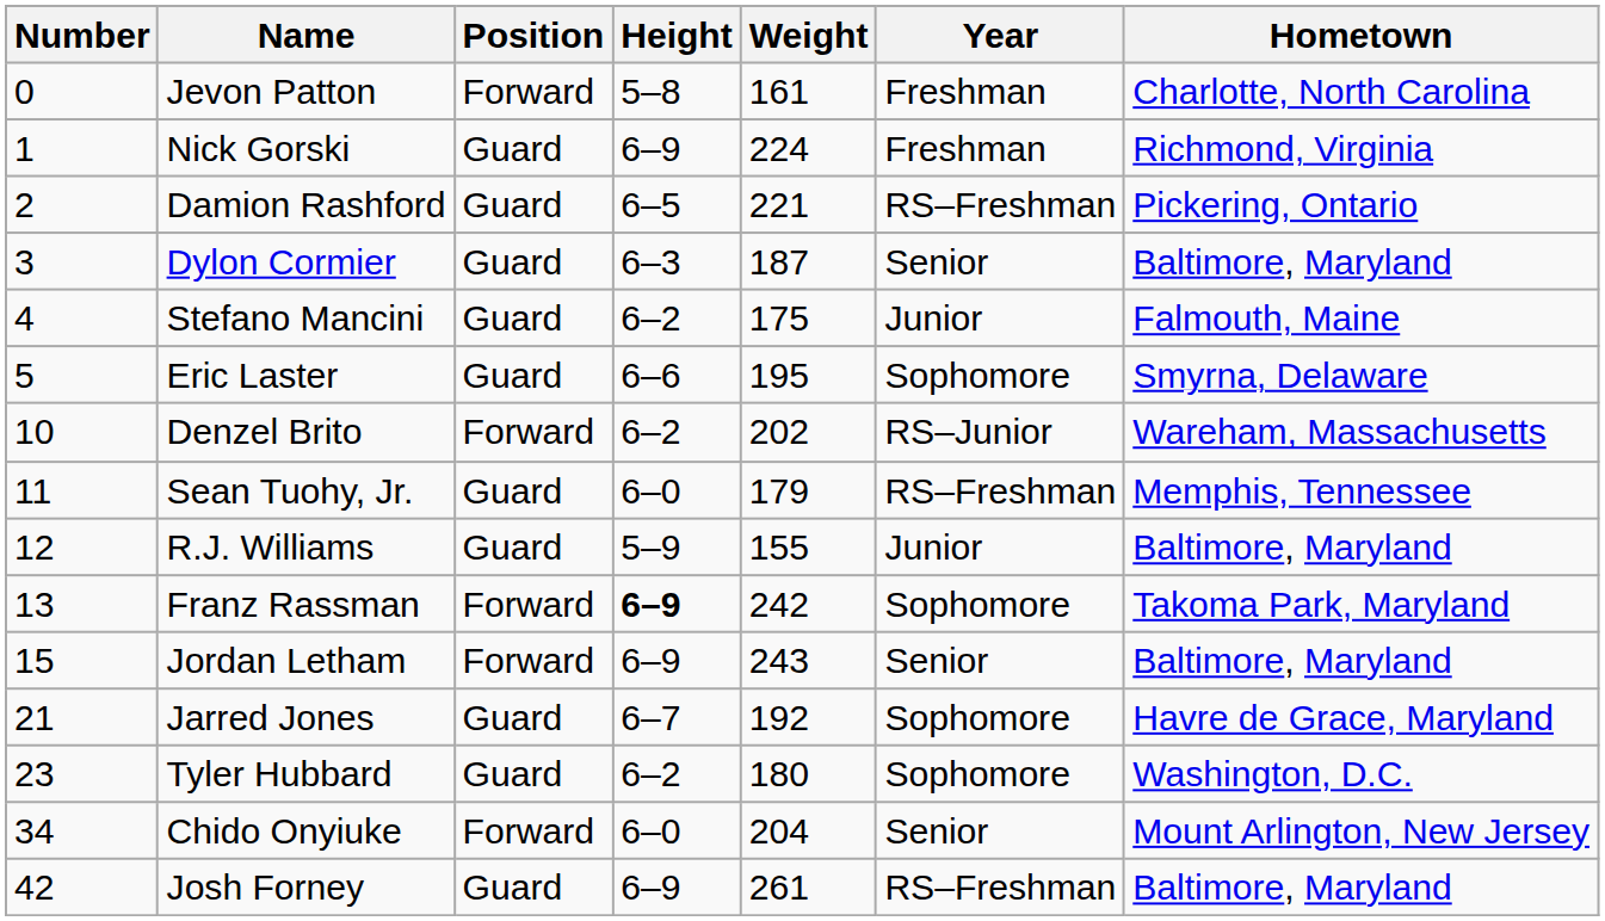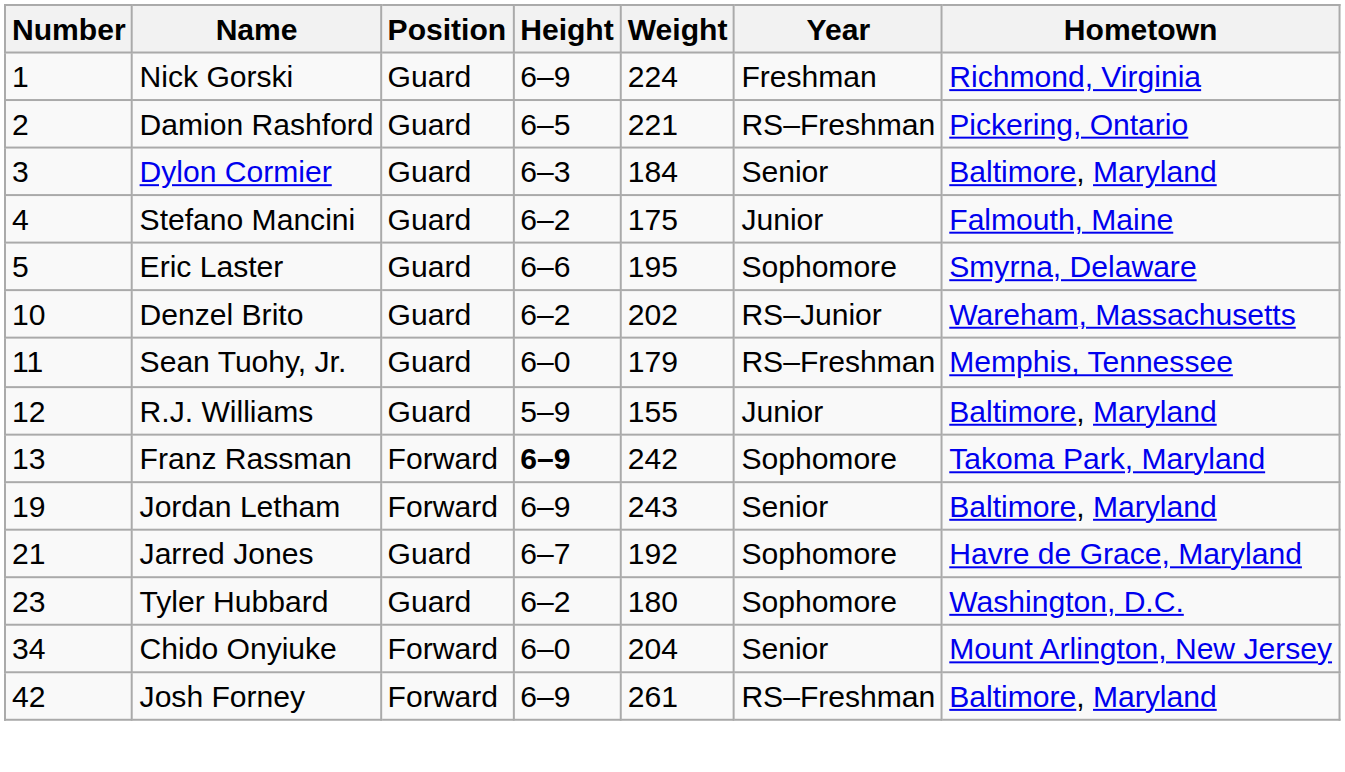- row: 0 | Jevon Patton | Forward | 5–8 | 161 | Freshman | Charlotte, North Carolina
Dylon Cormier | Weight: 187 -> 184
Denzel Brito | Position: Forward -> Guard
Jordan Letham | Number: 15 -> 19
Josh Forney | Position: Guard -> Forward
